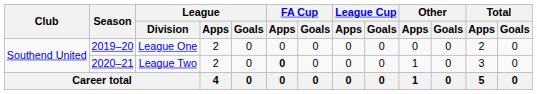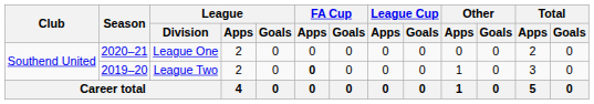League One | Season: 2019–20 -> 2020–21
League Two | Season: 2020–21 -> 2019–20
